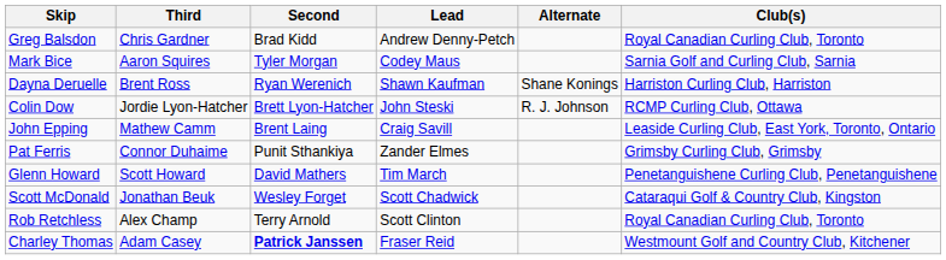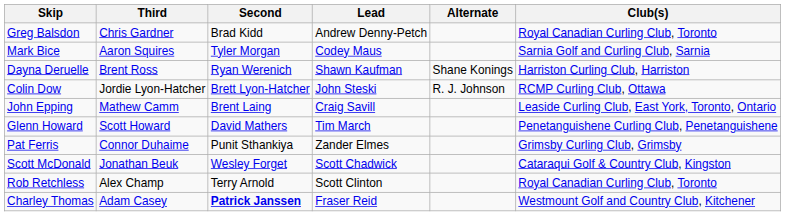rows swapped: Pat Ferris <-> Glenn Howard
